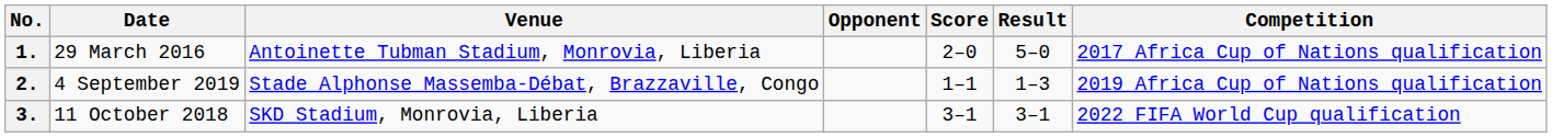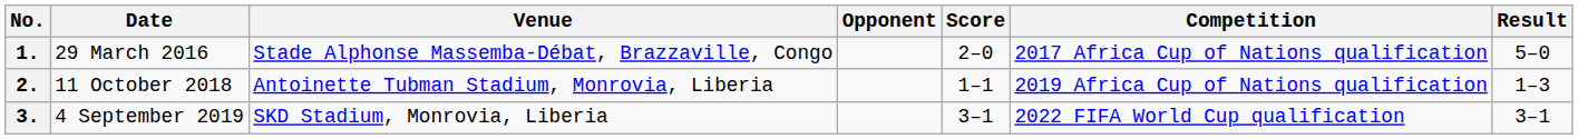columns swapped: Result <-> Competition
1. | Venue: Antoinette Tubman Stadium, Monrovia, Liberia -> Stade Alphonse Massemba-Débat, Brazzaville, Congo
2. | Date: 4 September 2019 -> 11 October 2018
2. | Venue: Stade Alphonse Massemba-Débat, Brazzaville, Congo -> Antoinette Tubman Stadium, Monrovia, Liberia
3. | Date: 11 October 2018 -> 4 September 2019
